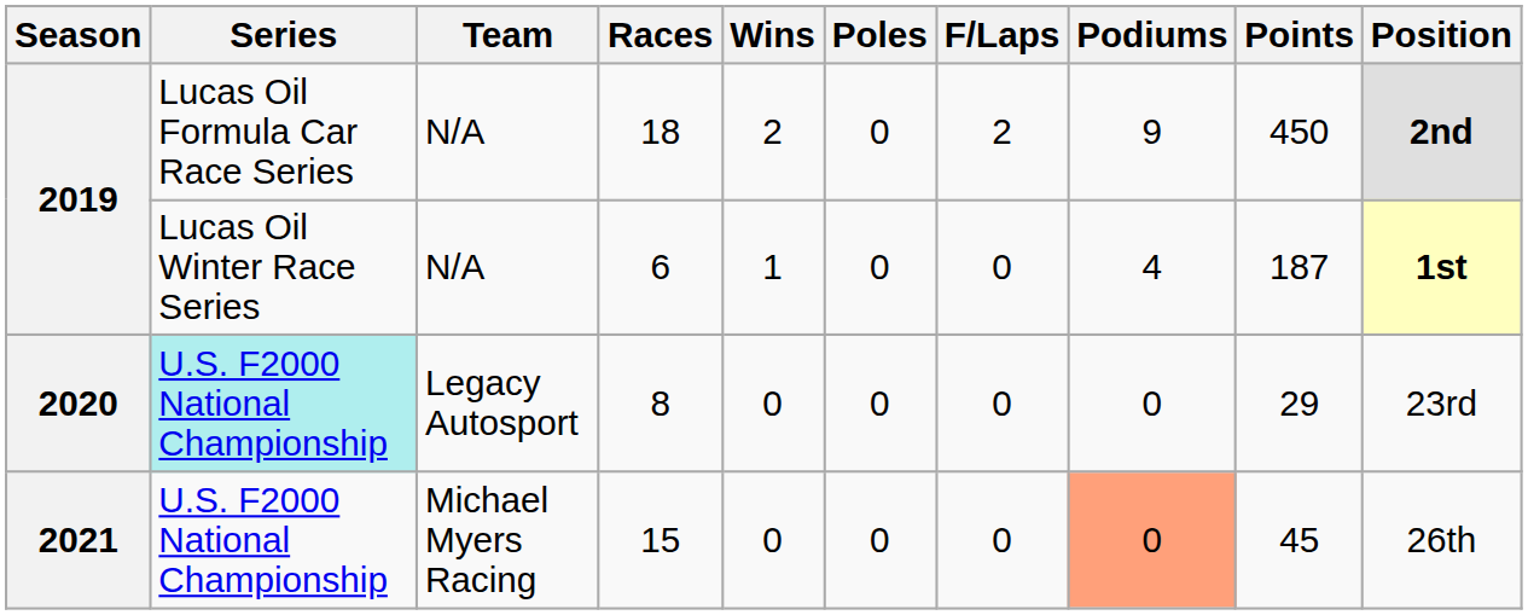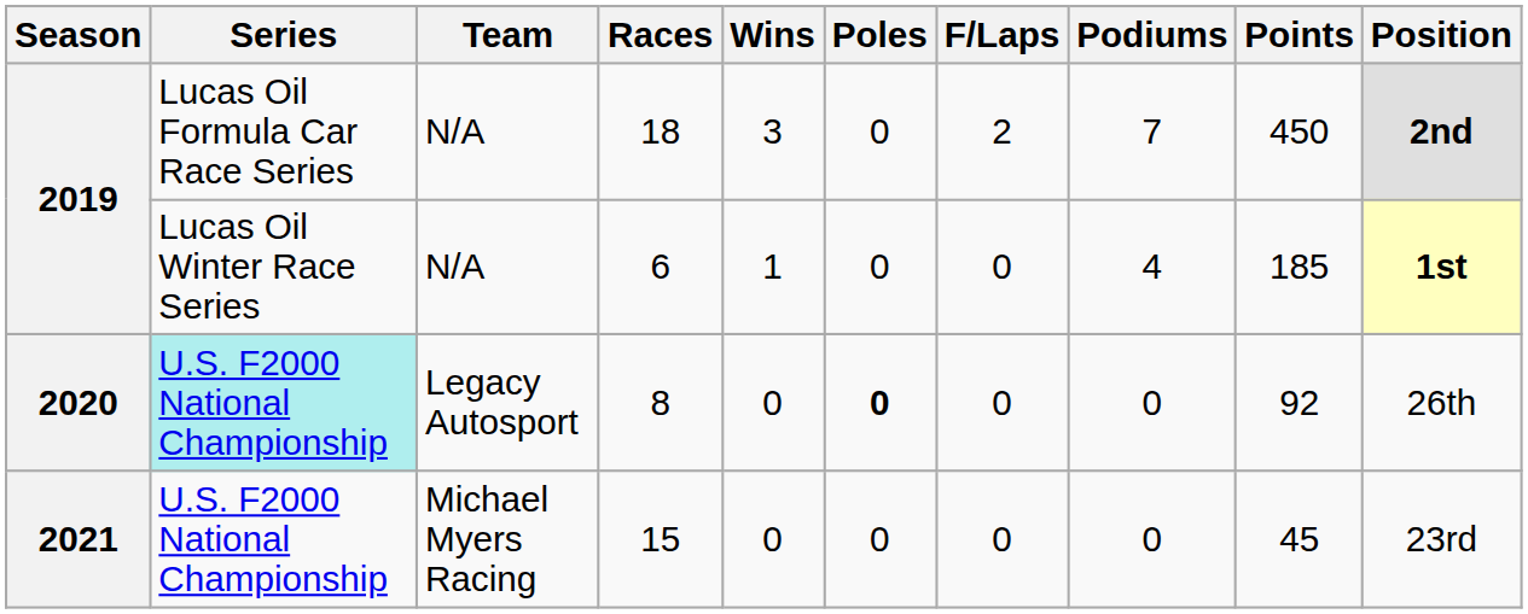18 | Wins: 2 -> 3
18 | Podiums: 9 -> 7
6 | Points: 187 -> 185
8 | Poles: normal -> bold
8 | Points: 29 -> 92
8 | Position: 23rd -> 26th
15 | Podiums: lightsalmon background -> no background
15 | Position: 26th -> 23rd
